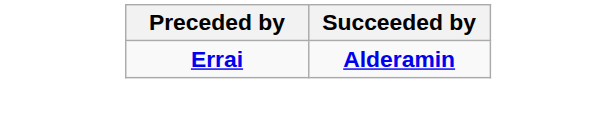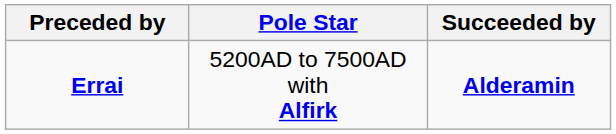+ column: Pole Star | 5200AD to 7500AD with Alfirk
